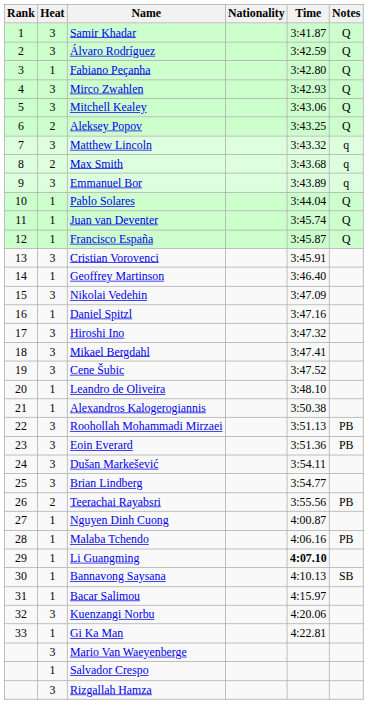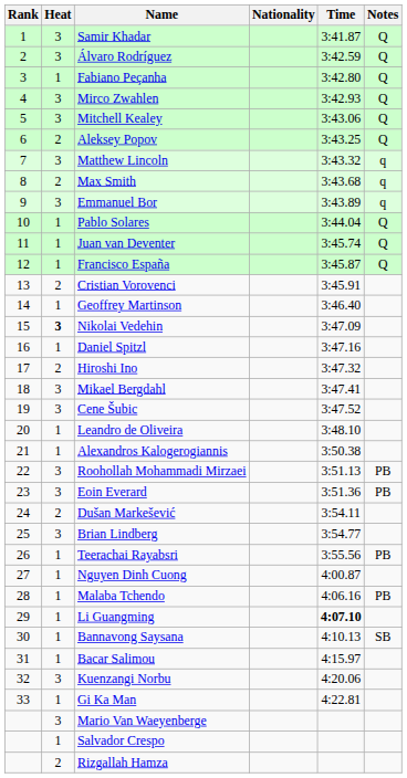Cristian Vorovenci | Heat: 3 -> 2
Nikolai Vedehin | Heat: normal -> bold
Hiroshi Ino | Heat: 3 -> 2
Dušan Markešević | Heat: 3 -> 2
Teerachai Rayabsri | Heat: 2 -> 1
Rizgallah Hamza | Heat: 3 -> 2
